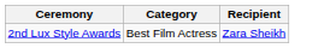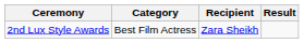+ column: Result
